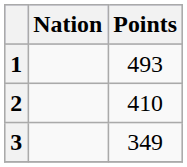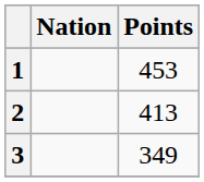1 | Points: 493 -> 453
2 | Points: 410 -> 413
